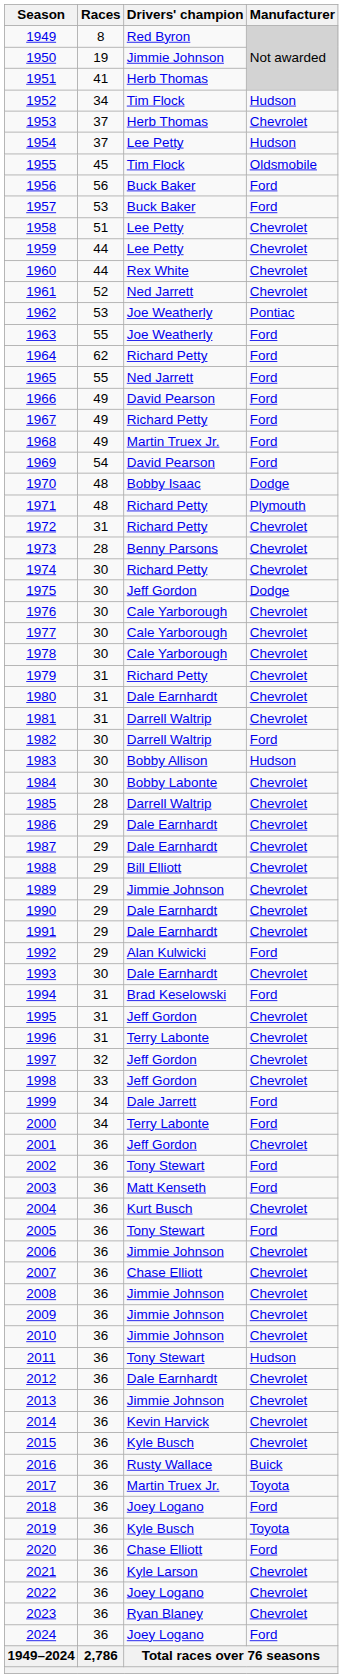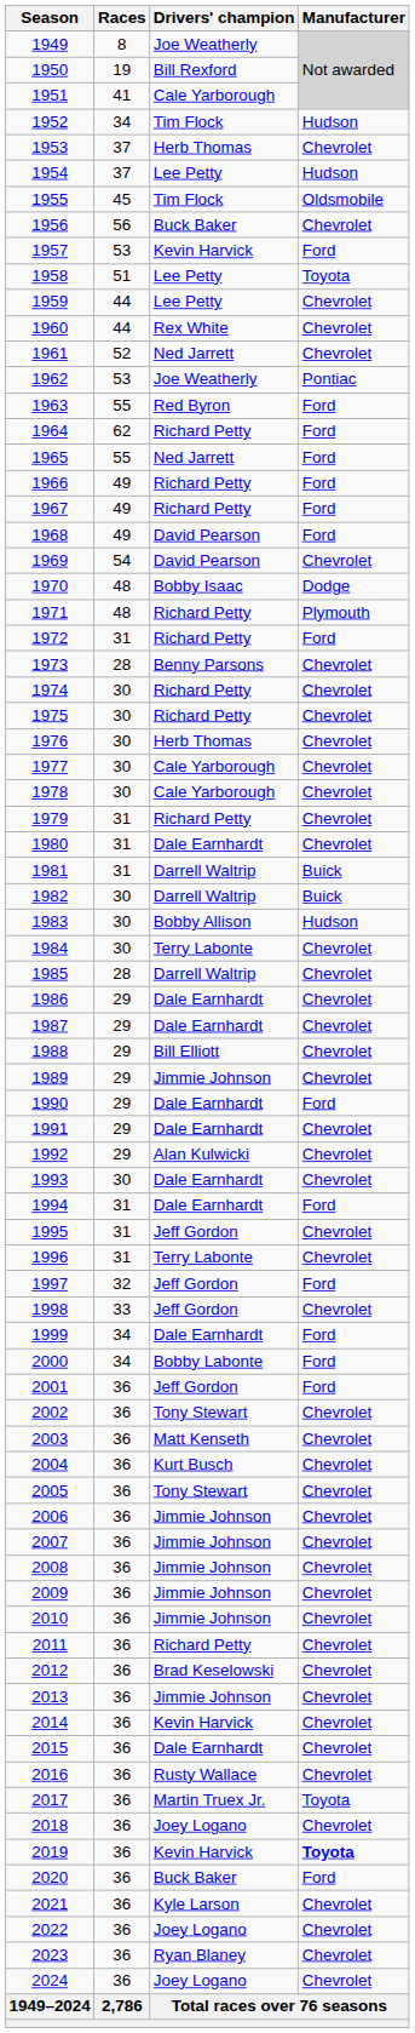1949 | Drivers' champion: Red Byron -> Joe Weatherly
1950 | Drivers' champion: Jimmie Johnson -> Bill Rexford
1951 | Drivers' champion: Herb Thomas -> Cale Yarborough
1956 | Manufacturer: Ford -> Chevrolet
1957 | Drivers' champion: Buck Baker -> Kevin Harvick
1958 | Manufacturer: Chevrolet -> Toyota
1963 | Drivers' champion: Joe Weatherly -> Red Byron
1966 | Drivers' champion: David Pearson -> Richard Petty
1968 | Drivers' champion: Martin Truex Jr. -> David Pearson
1969 | Manufacturer: Ford -> Chevrolet
1972 | Manufacturer: Chevrolet -> Ford
1975 | Drivers' champion: Jeff Gordon -> Richard Petty
1975 | Manufacturer: Dodge -> Chevrolet
1976 | Drivers' champion: Cale Yarborough -> Herb Thomas
1981 | Manufacturer: Chevrolet -> Buick
1982 | Manufacturer: Ford -> Buick
1984 | Drivers' champion: Bobby Labonte -> Terry Labonte
1990 | Manufacturer: Chevrolet -> Ford
1992 | Manufacturer: Ford -> Chevrolet
1994 | Drivers' champion: Brad Keselowski -> Dale Earnhardt
1997 | Manufacturer: Chevrolet -> Ford
1999 | Drivers' champion: Dale Jarrett -> Dale Earnhardt
2000 | Drivers' champion: Terry Labonte -> Bobby Labonte
2001 | Manufacturer: Chevrolet -> Ford
2002 | Manufacturer: Ford -> Chevrolet
2003 | Manufacturer: Ford -> Chevrolet
2005 | Manufacturer: Ford -> Chevrolet
2007 | Drivers' champion: Chase Elliott -> Jimmie Johnson
2011 | Drivers' champion: Tony Stewart -> Richard Petty
2011 | Manufacturer: Hudson -> Chevrolet
2012 | Drivers' champion: Dale Earnhardt -> Brad Keselowski
2015 | Drivers' champion: Kyle Busch -> Dale Earnhardt
2016 | Manufacturer: Buick -> Chevrolet
2018 | Manufacturer: Ford -> Chevrolet
2019 | Drivers' champion: Kyle Busch -> Kevin Harvick
2019 | Manufacturer: normal -> bold
2020 | Drivers' champion: Chase Elliott -> Buck Baker
2024 | Manufacturer: Ford -> Chevrolet
